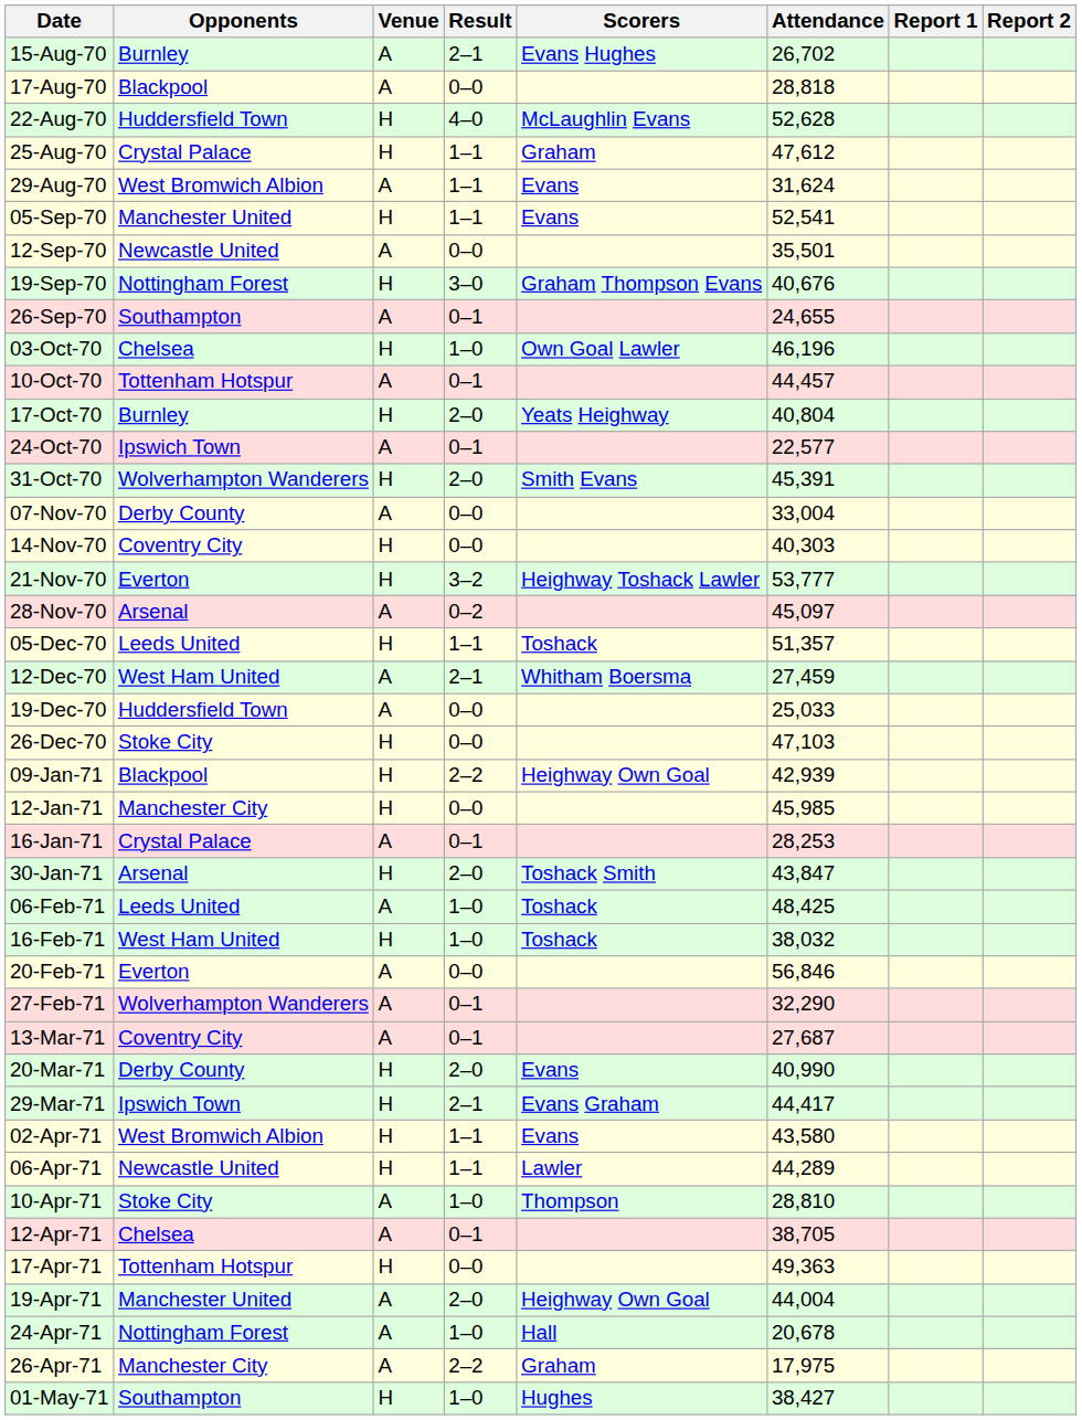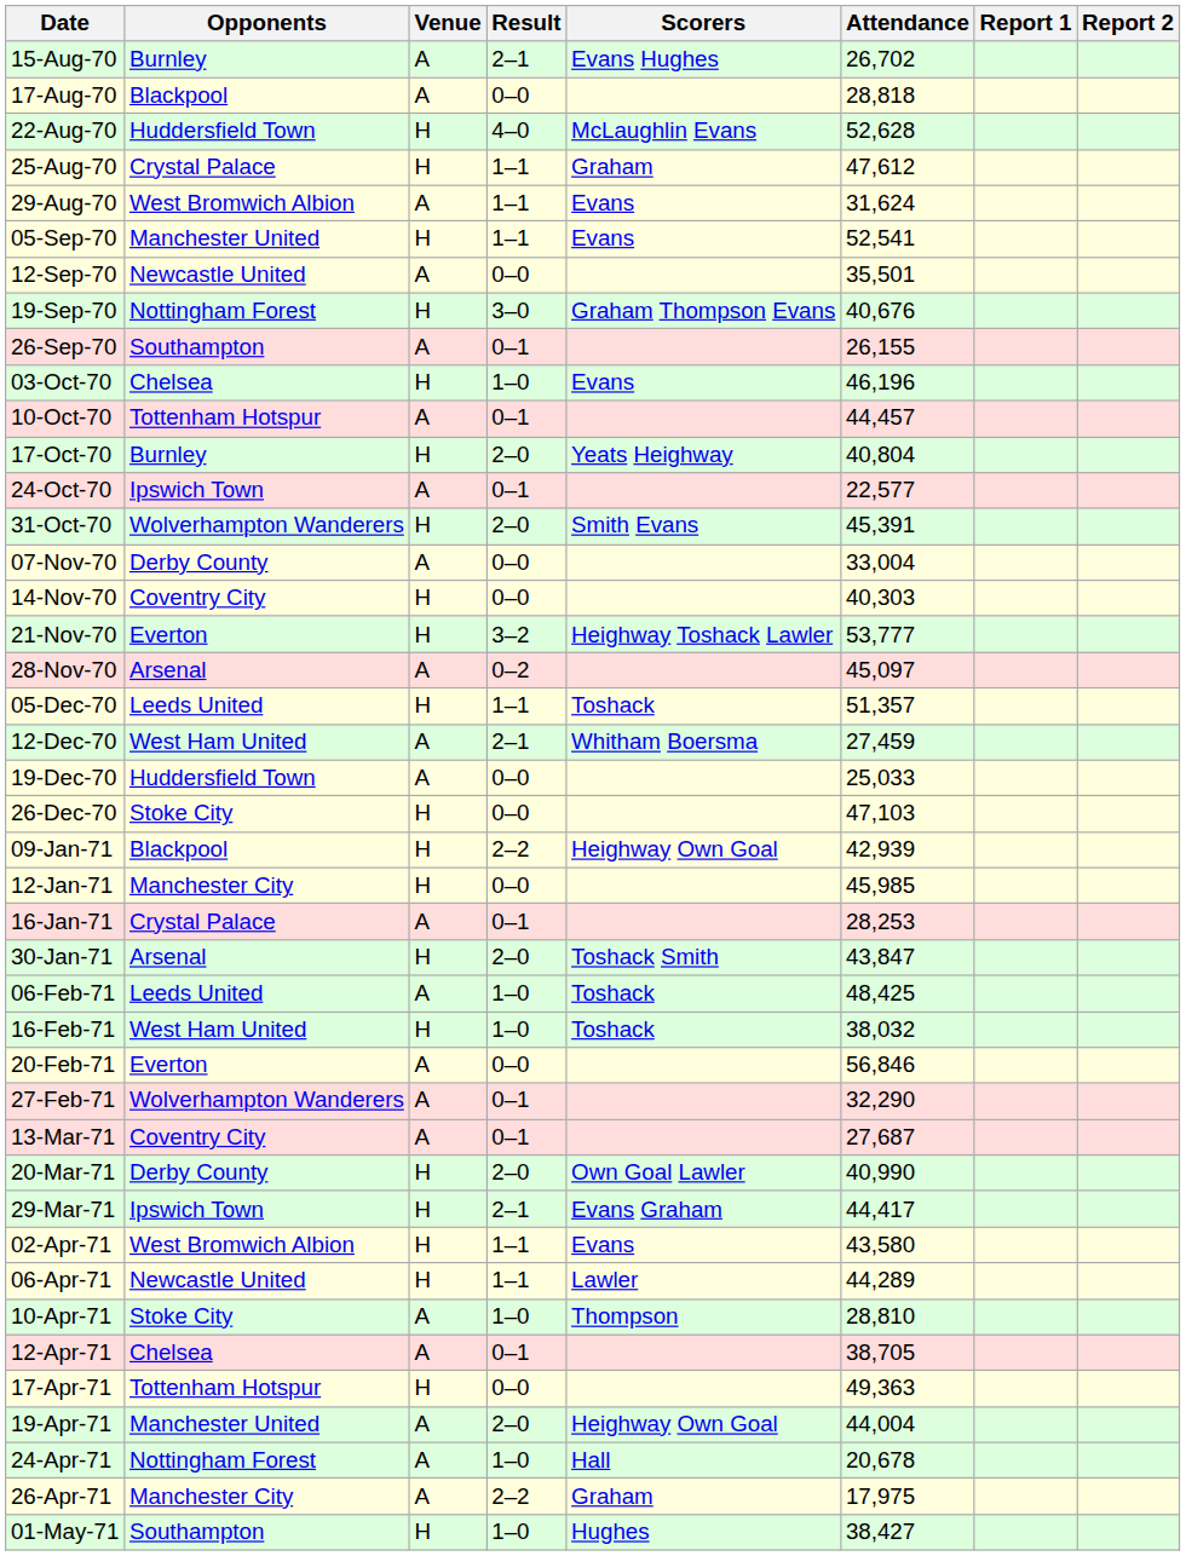26-Sep-70 | Attendance: 24,655 -> 26,155
03-Oct-70 | Scorers: Own Goal Lawler -> Evans
20-Mar-71 | Scorers: Evans -> Own Goal Lawler
